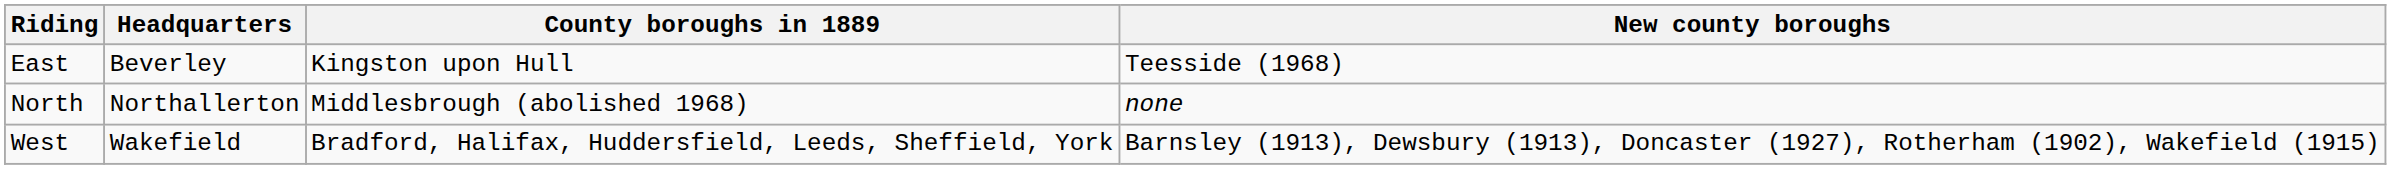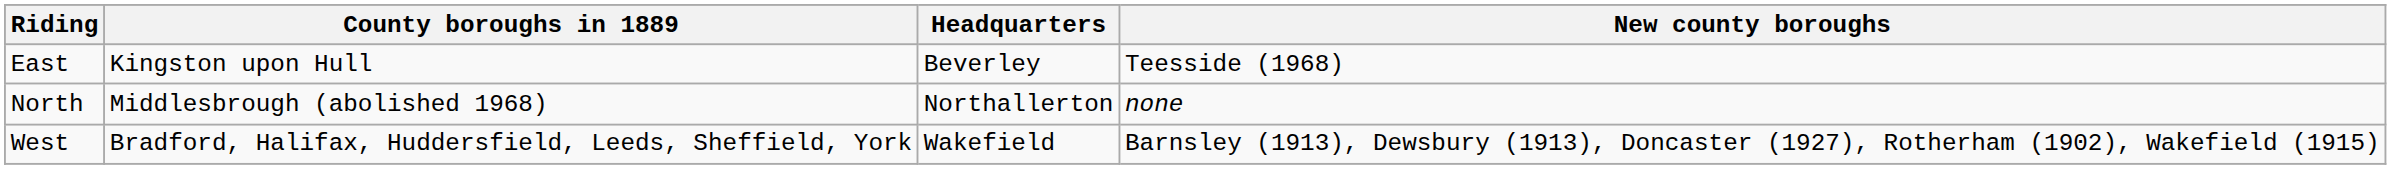columns swapped: Headquarters <-> County boroughs in 1889
